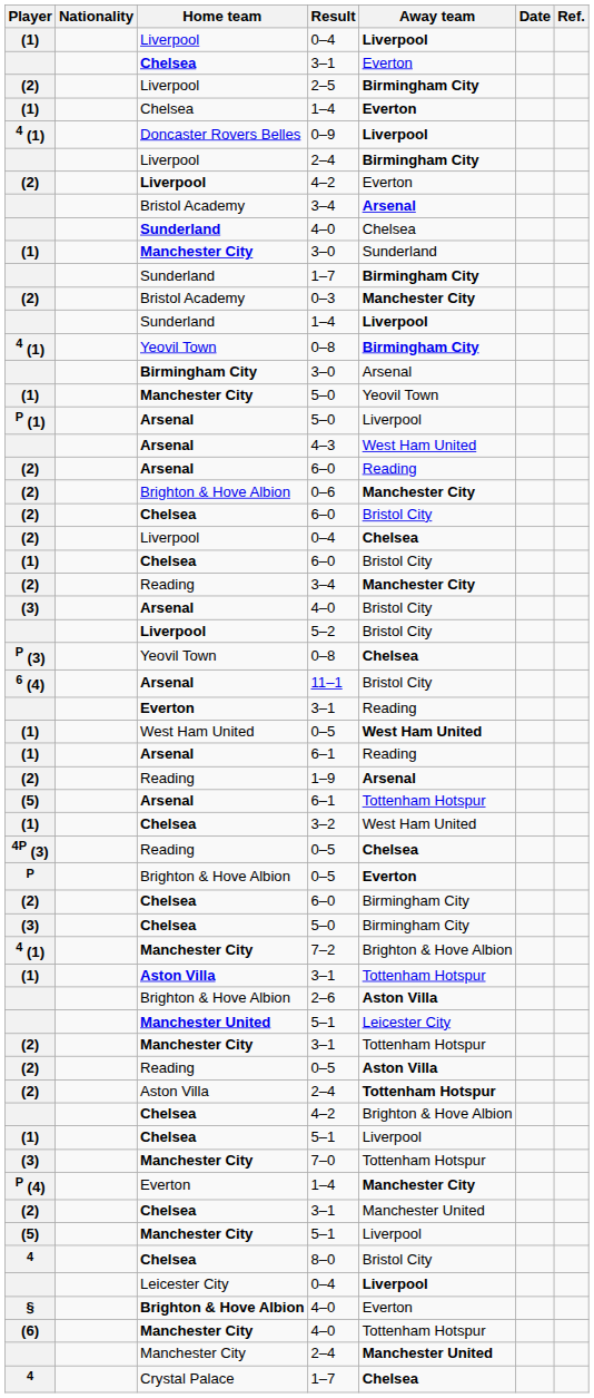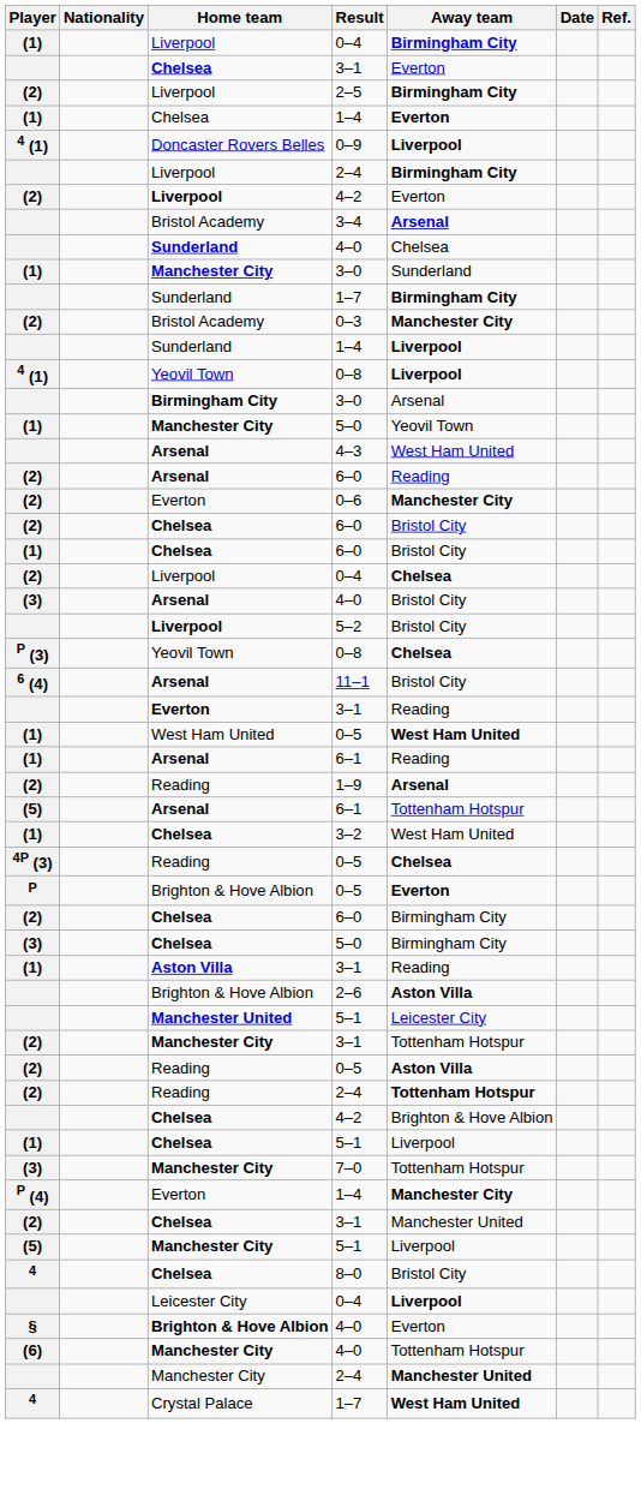(1) / 0–4 | Away team: Liverpool -> Birmingham City
4 (1) / 0–8 | Away team: Birmingham City -> Liverpool
- row: P (1) | Arsenal | 5–0 | Liverpool
0–6 | Home team: Brighton & Hove Albion -> Everton
rows swapped: (1) / 6–0 <-> (2) / 0–4
- row: (2) | Reading | 3–4 | Manchester City
- row: 4 (1) | Manchester City | 7–2 | Brighton & Hove Albion
(1) / 3–1 | Away team: Tottenham Hotspur -> Reading
(2) / 2–4 | Home team: Aston Villa -> Reading
4 / 1–7 | Away team: Chelsea -> West Ham United
